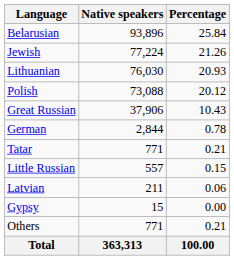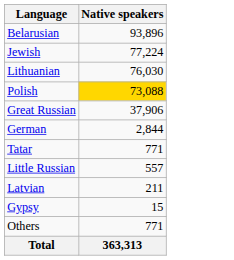- column: Percentage | 25.84 | 21.26 | 20.93 | 20.12 | 10.43 | 0.78 | 0.21 | 0.15 | 0.06 | 0.00 | 0.21 | 100.00
Polish | Native speakers: no background -> gold background
